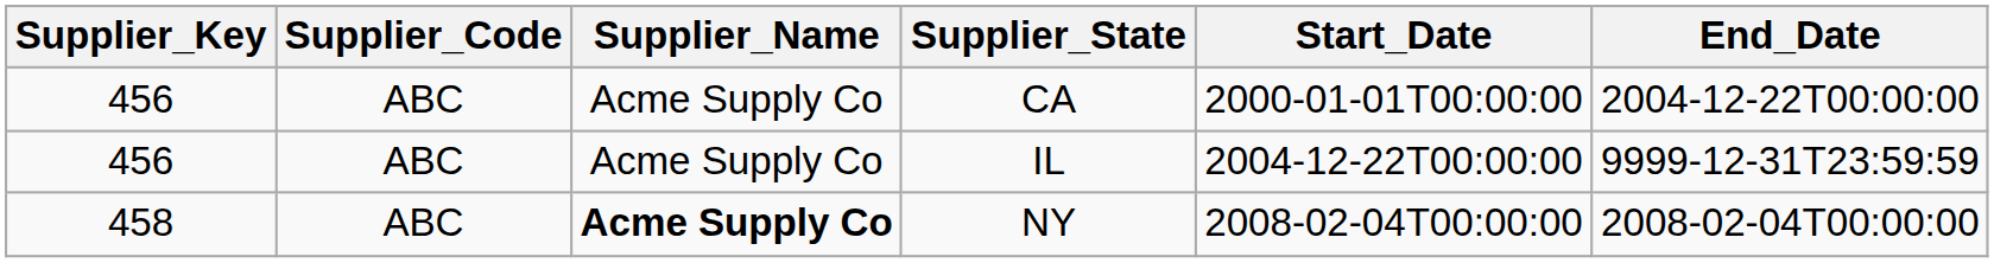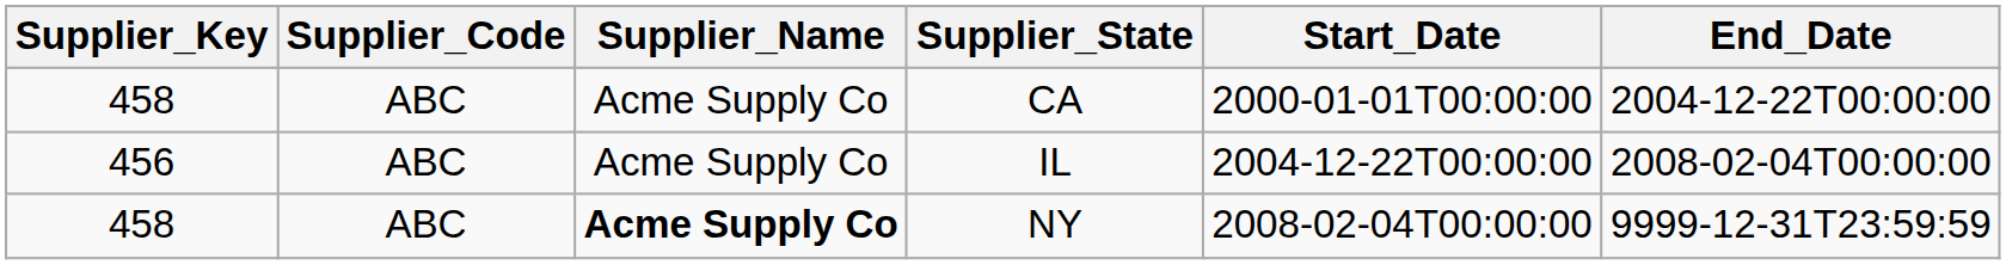CA | Supplier_Key: 456 -> 458
IL | End_Date: 9999-12-31T23:59:59 -> 2008-02-04T00:00:00
NY | End_Date: 2008-02-04T00:00:00 -> 9999-12-31T23:59:59
